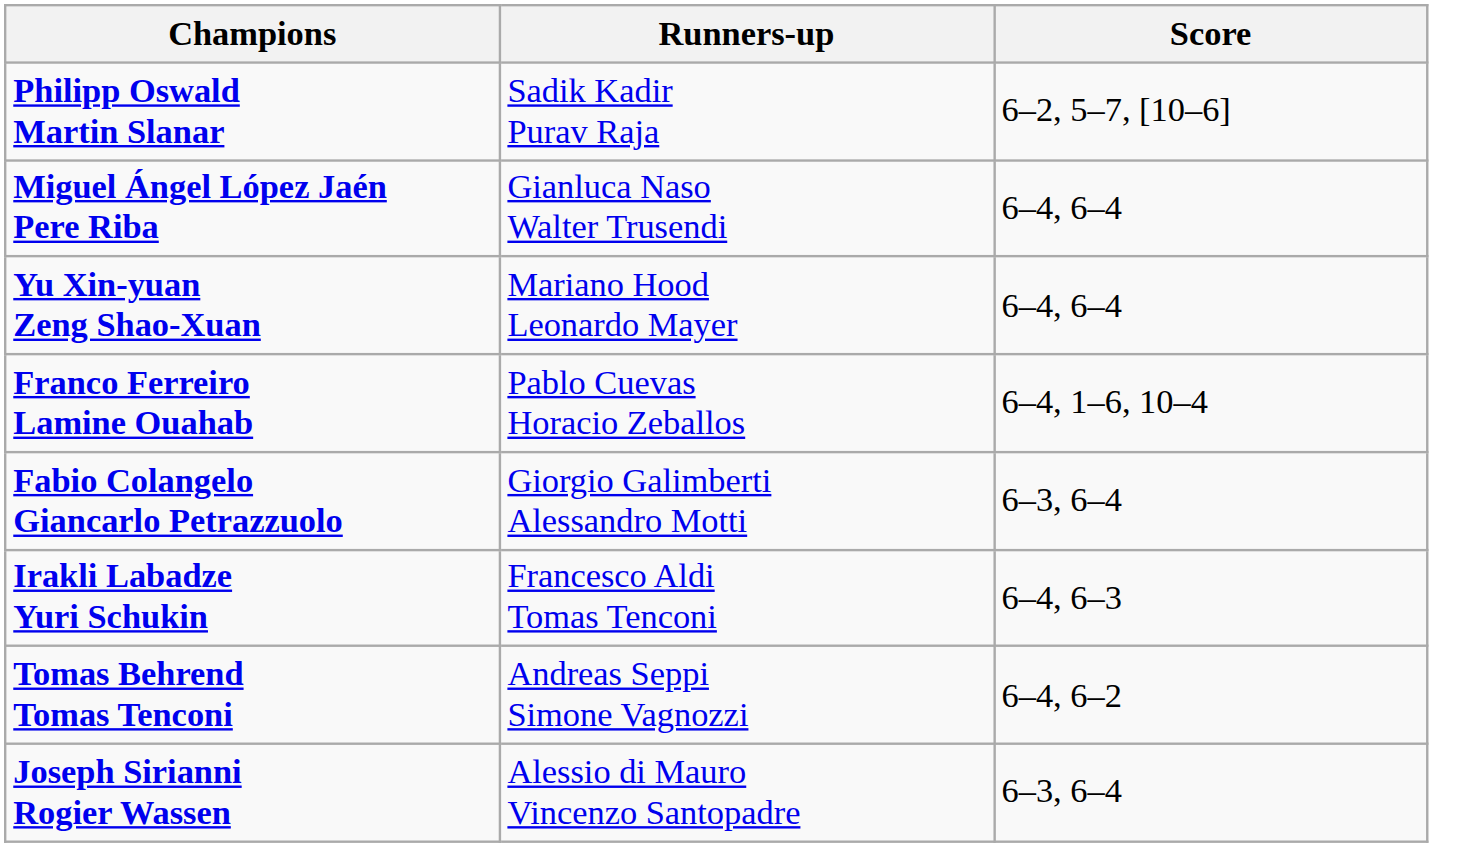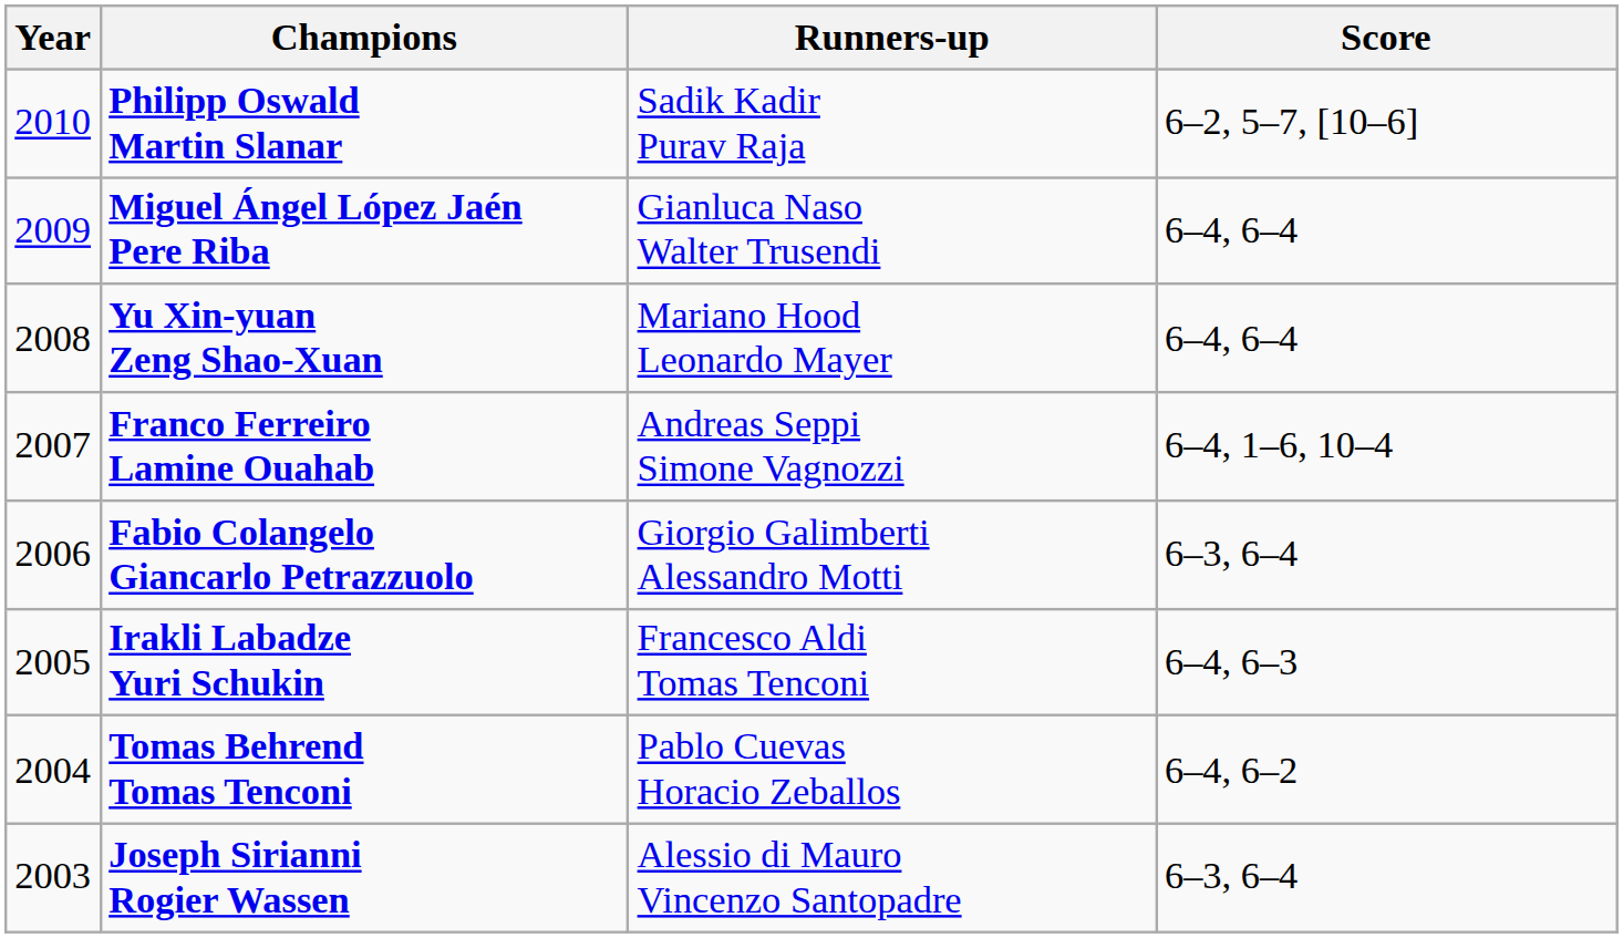+ column: Year | 2010 | 2009 | 2008 | 2007 | 2006 | 2005 | 2004 | 2003
Franco Ferreiro Lamine Ouahab | Runners-up: Pablo Cuevas Horacio Zeballos -> Andreas Seppi Simone Vagnozzi
Tomas Behrend Tomas Tenconi | Runners-up: Andreas Seppi Simone Vagnozzi -> Pablo Cuevas Horacio Zeballos
